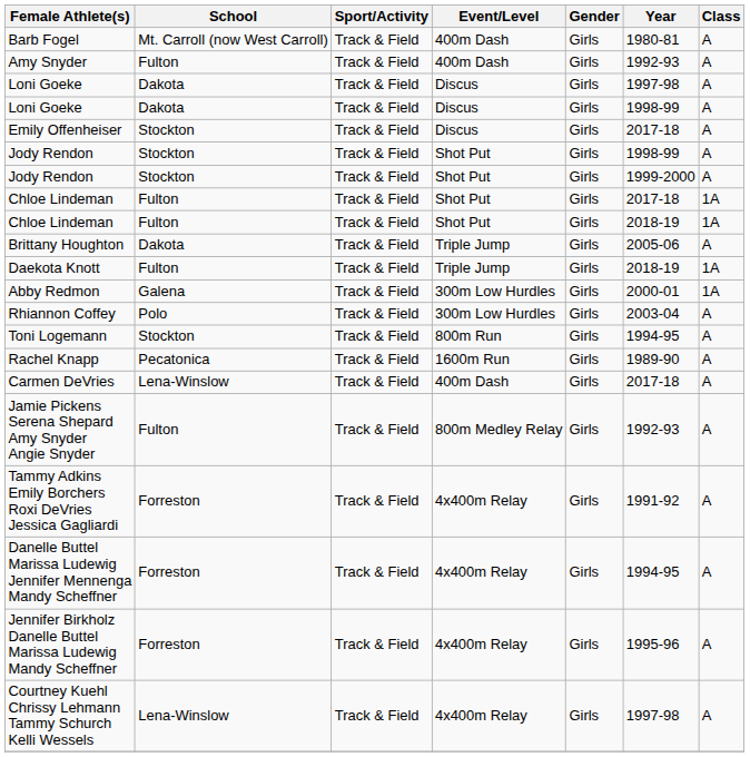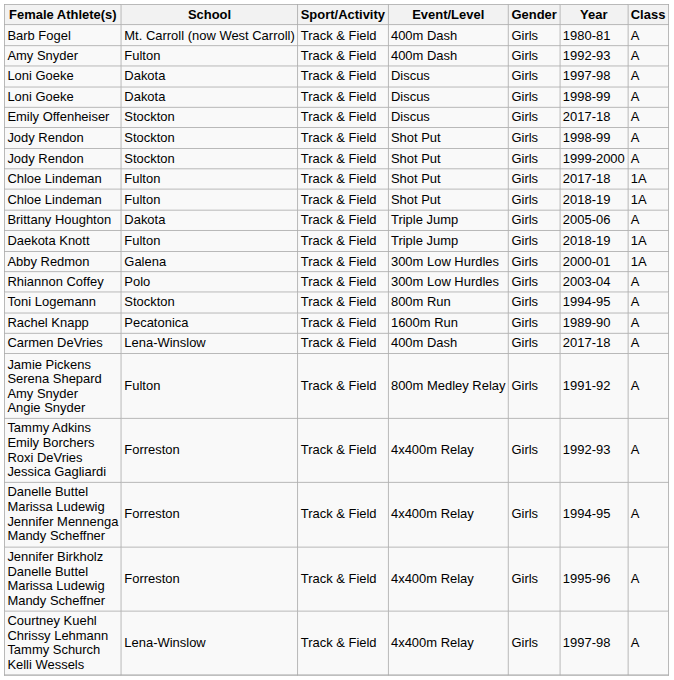Jamie Pickens Serena Shepard Amy Snyder Angie Snyder | Year: 1992-93 -> 1991-92
Tammy Adkins Emily Borchers Roxi DeVries Jessica Gagliardi | Year: 1991-92 -> 1992-93
